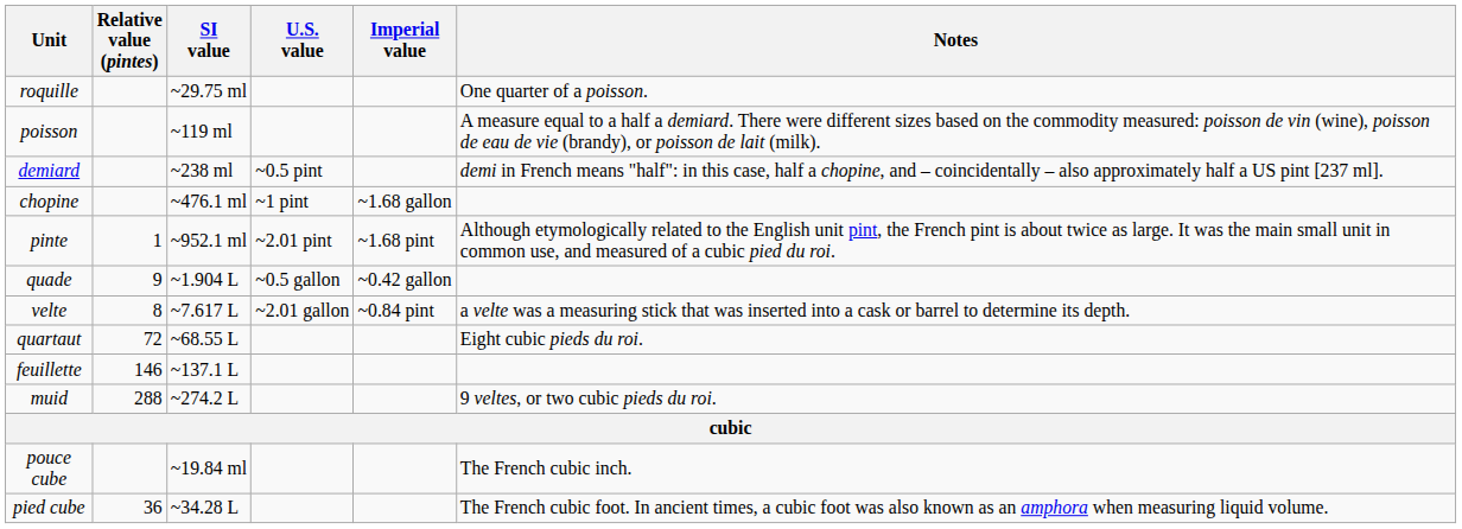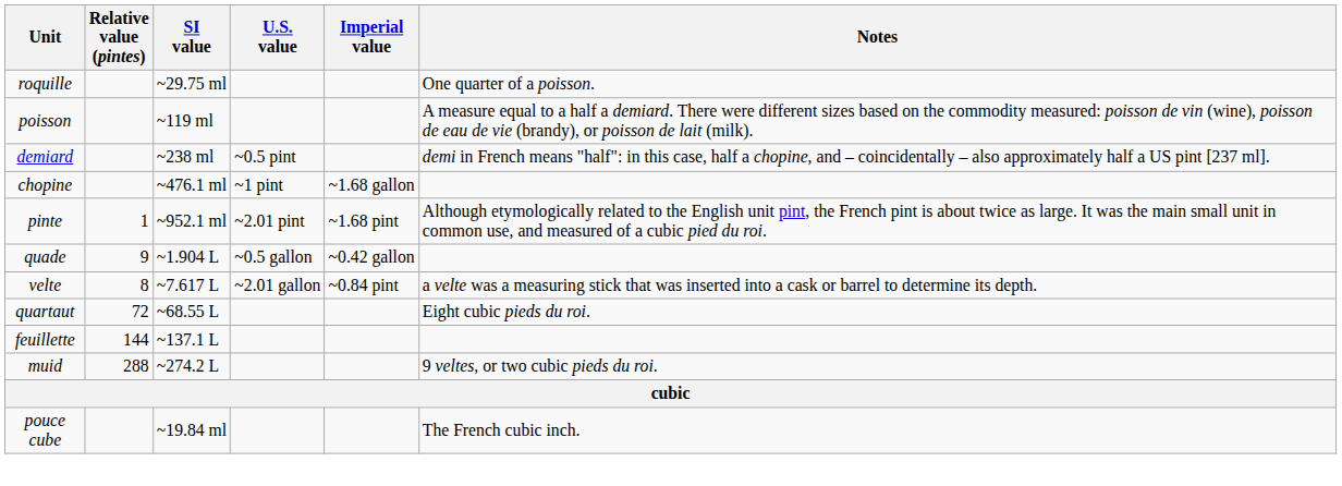feuillette | Relative value (pintes): 146 -> 144
- row: pied cube | 36 | ~34.28 L | The French cubic foot. In ancient times, a cubic foot was also known as an amphora when measuring liquid volume.
